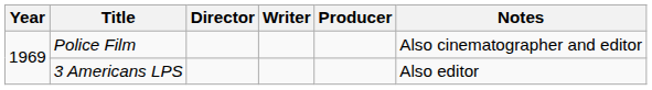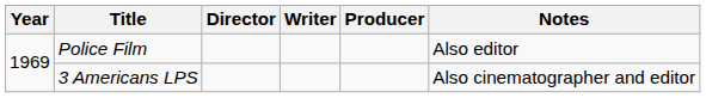Police Film | Notes: Also cinematographer and editor -> Also editor
3 Americans LPS | Notes: Also editor -> Also cinematographer and editor
